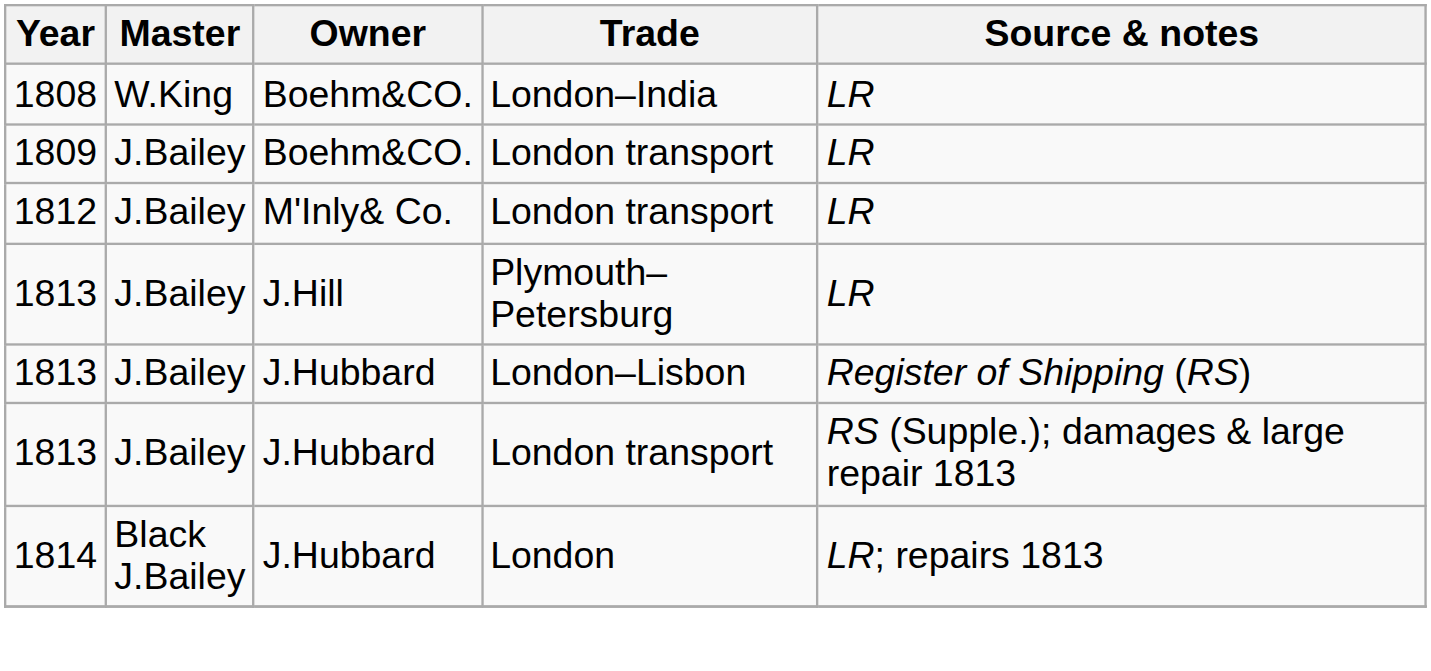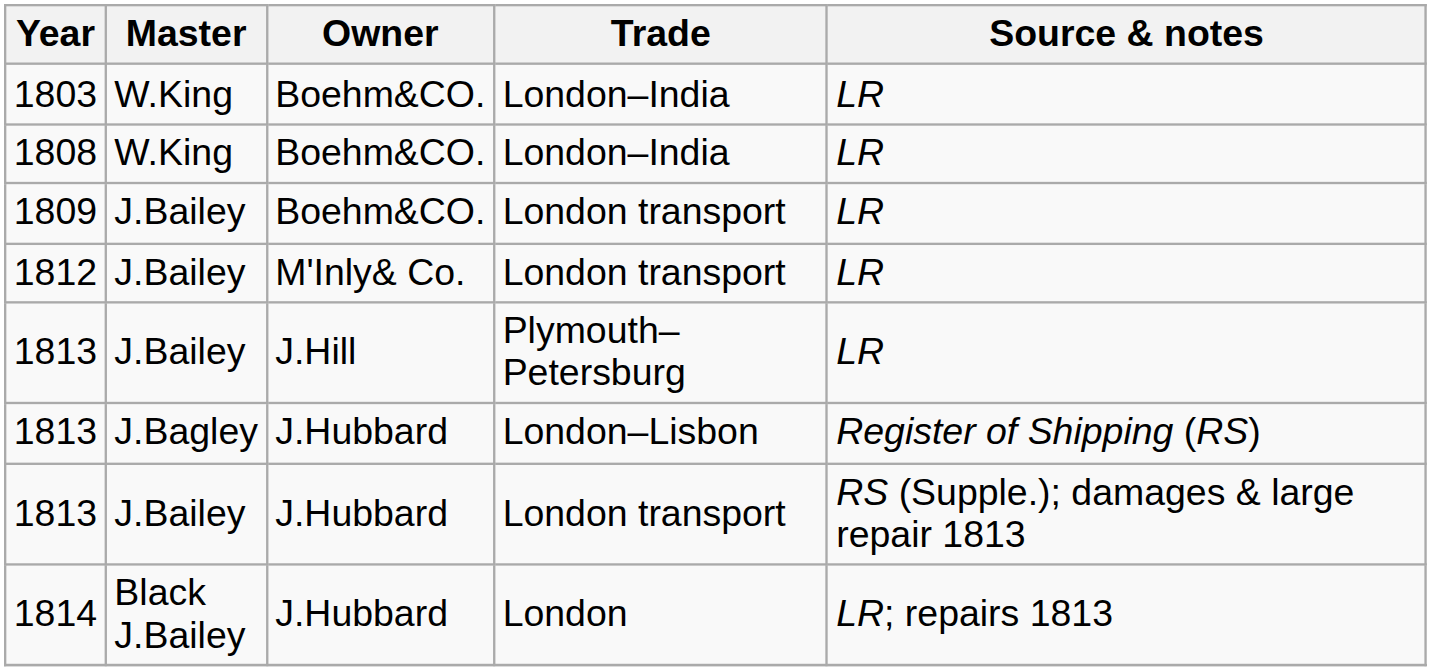+ row: 1803 | W.King | Boehm&CO. | London–India | LR
1813 / London–Lisbon | Master: J.Bailey -> J.Bagley
